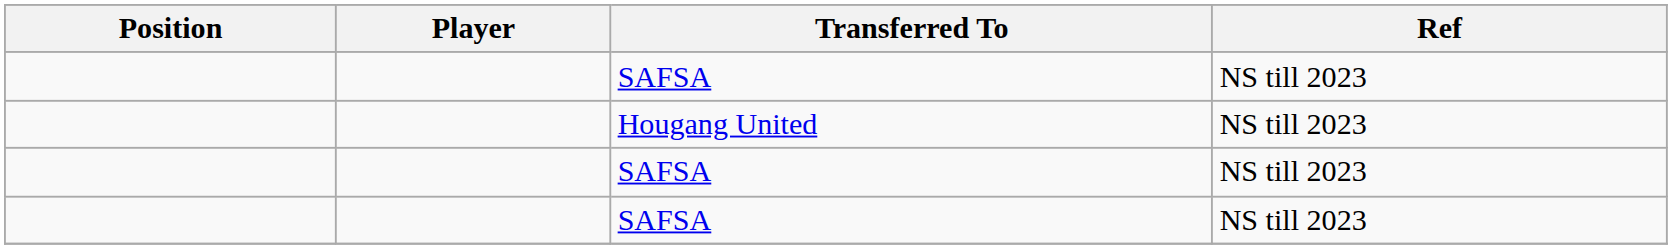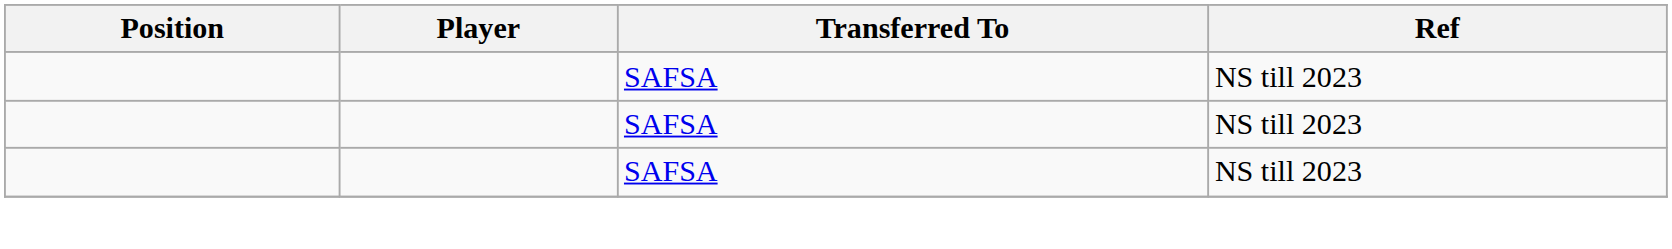- row: Hougang United | NS till 2023
